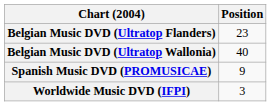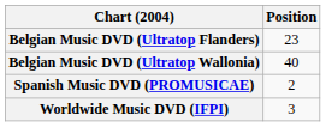Spanish Music DVD (PROMUSICAE) | Position: 9 -> 2
